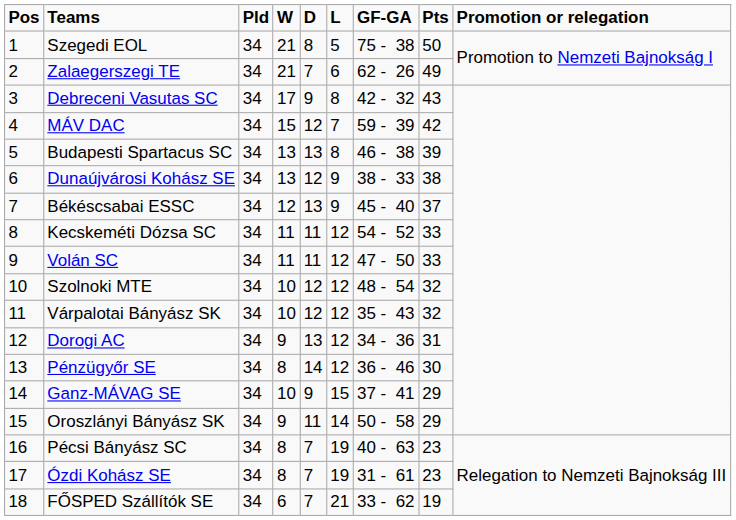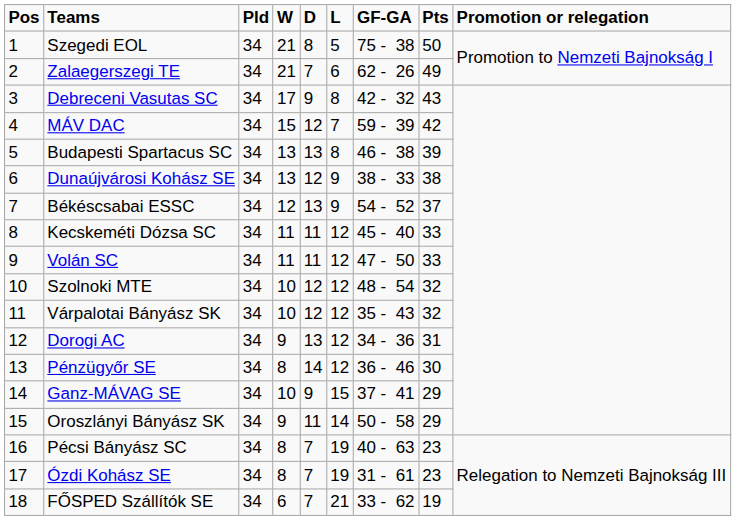Békéscsabai ESSC | GF-GA: 45 - 40 -> 54 - 52
Kecskeméti Dózsa SC | GF-GA: 54 - 52 -> 45 - 40
